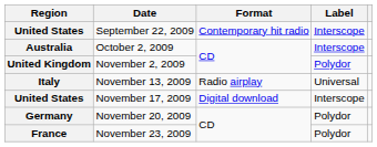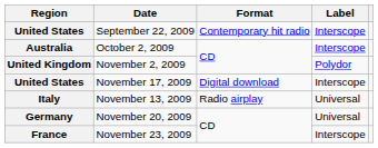rows swapped: November 13, 2009 <-> November 17, 2009
November 20, 2009 | Label: Polydor -> Universal
November 23, 2009 | Label: Polydor -> Interscope
